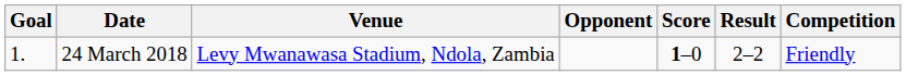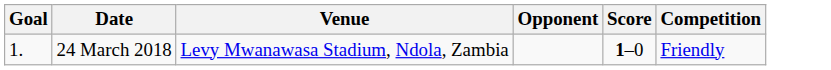- column: Result | 2–2
